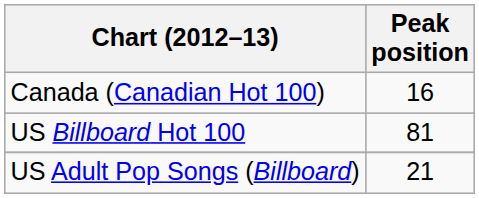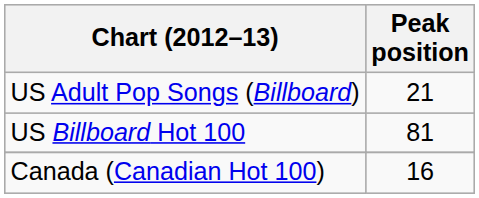rows swapped: Canada (Canadian Hot 100) <-> US Adult Pop Songs (Billboard)
